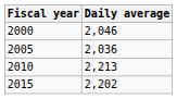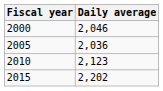2010 | Daily average: 2,213 -> 2,123
